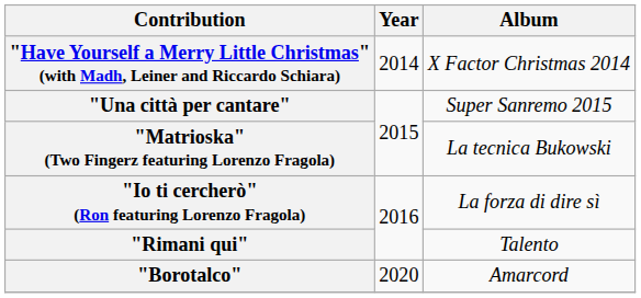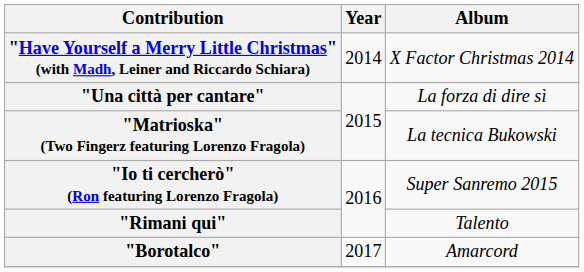"Una città per cantare" | Album: Super Sanremo 2015 -> La forza di dire sì
"Io ti cercherò" (Ron featuring Lorenzo Fragola) | Album: La forza di dire sì -> Super Sanremo 2015
"Borotalco" | Year: 2020 -> 2017
